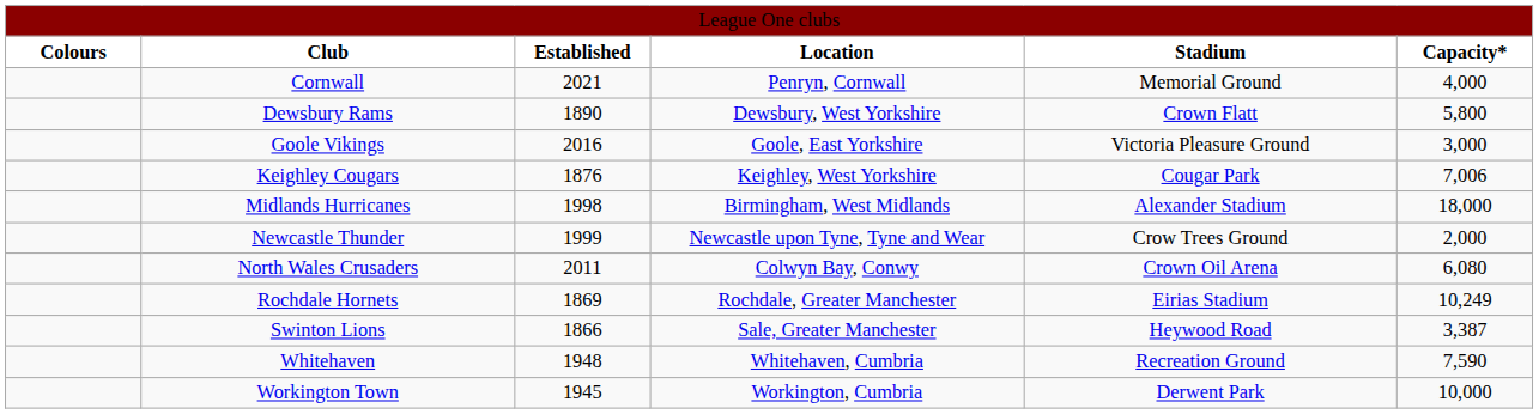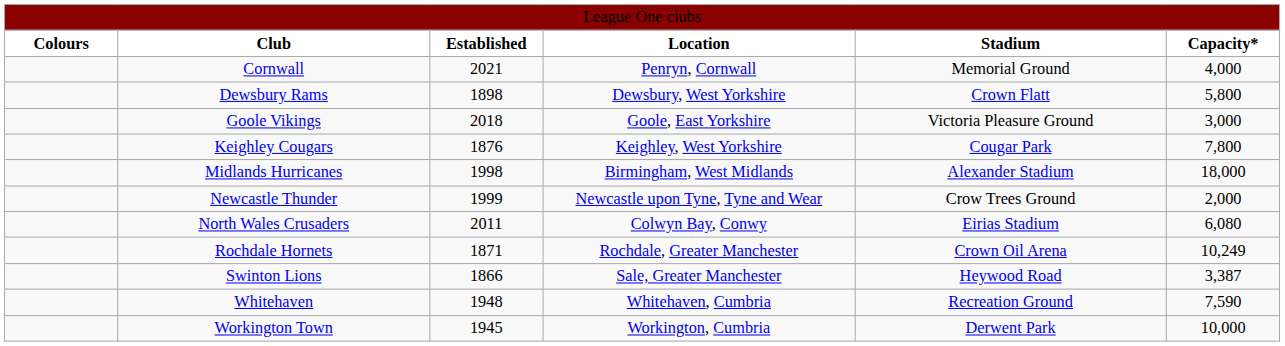Dewsbury Rams | column 3: 1890 -> 1898
Goole Vikings | column 3: 2016 -> 2018
Keighley Cougars | column 6: 7,006 -> 7,800
North Wales Crusaders | column 5: Crown Oil Arena -> Eirias Stadium
Rochdale Hornets | column 3: 1869 -> 1871
Rochdale Hornets | column 5: Eirias Stadium -> Crown Oil Arena
